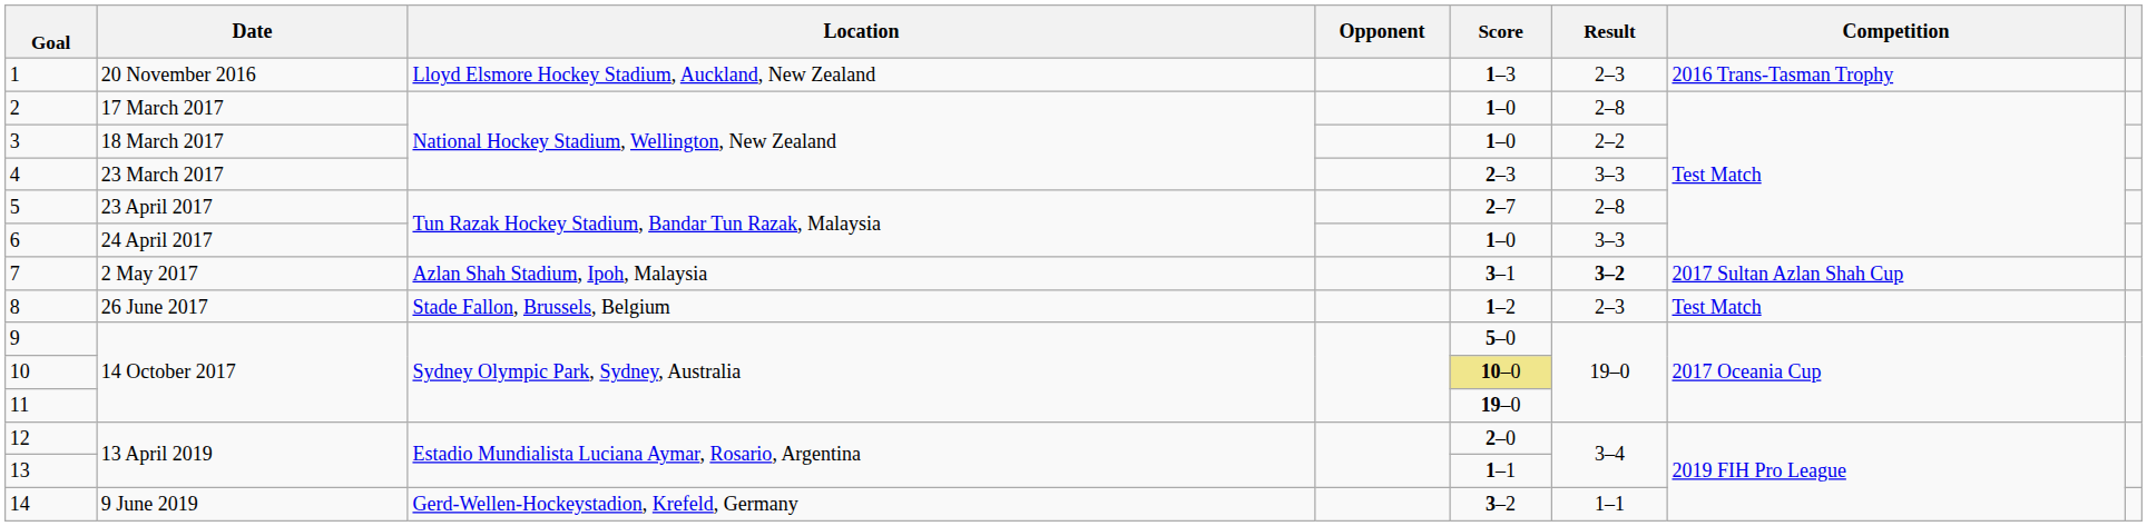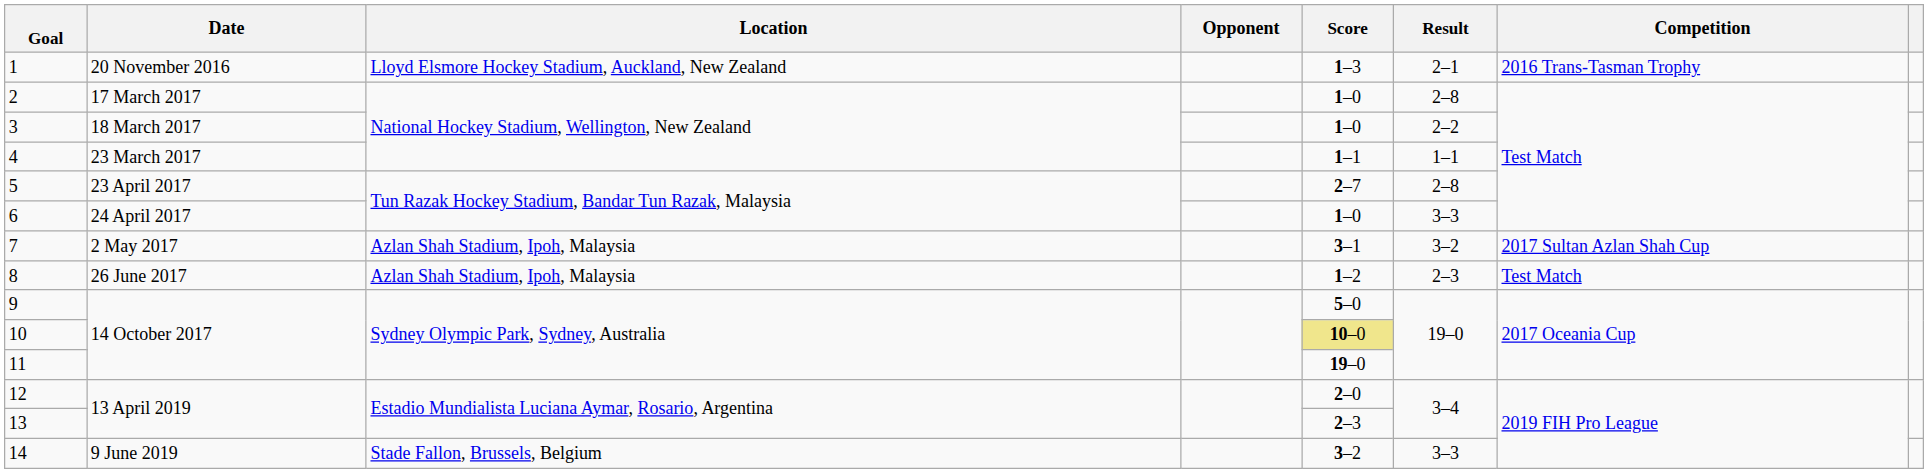1 | Result: 2–3 -> 2–1
4 | Score: 2–3 -> 1–1
4 | Result: 3–3 -> 1–1
7 | Result: bold -> normal
8 | Location: Stade Fallon, Brussels, Belgium -> Azlan Shah Stadium, Ipoh, Malaysia
13 | Score: 1–1 -> 2–3
14 | Location: Gerd-Wellen-Hockeystadion, Krefeld, Germany -> Stade Fallon, Brussels, Belgium
14 | Result: 1–1 -> 3–3
